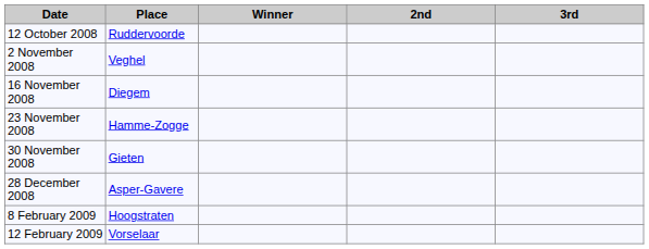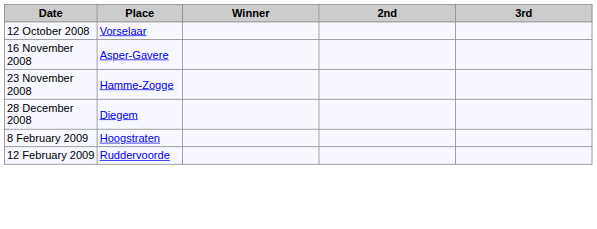12 October 2008 | Place: Ruddervoorde -> Vorselaar
- row: 2 November 2008 | Veghel
16 November 2008 | Place: Diegem -> Asper-Gavere
- row: 30 November 2008 | Gieten
28 December 2008 | Place: Asper-Gavere -> Diegem
12 February 2009 | Place: Vorselaar -> Ruddervoorde
